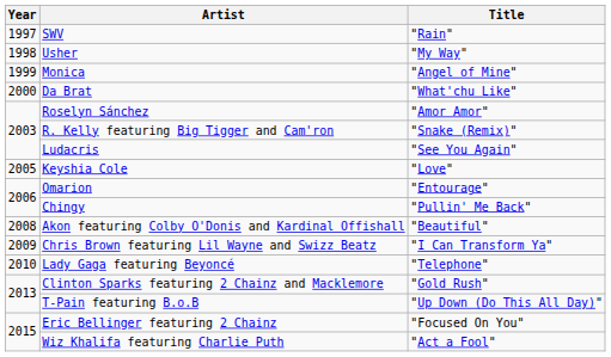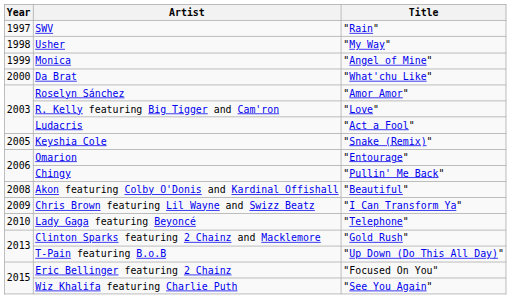R. Kelly featuring Big Tigger and Cam'ron | Title: "Snake (Remix)" -> "Love"
Ludacris | Title: "See You Again" -> "Act a Fool"
Keyshia Cole | Title: "Love" -> "Snake (Remix)"
Wiz Khalifa featuring Charlie Puth | Title: "Act a Fool" -> "See You Again"
